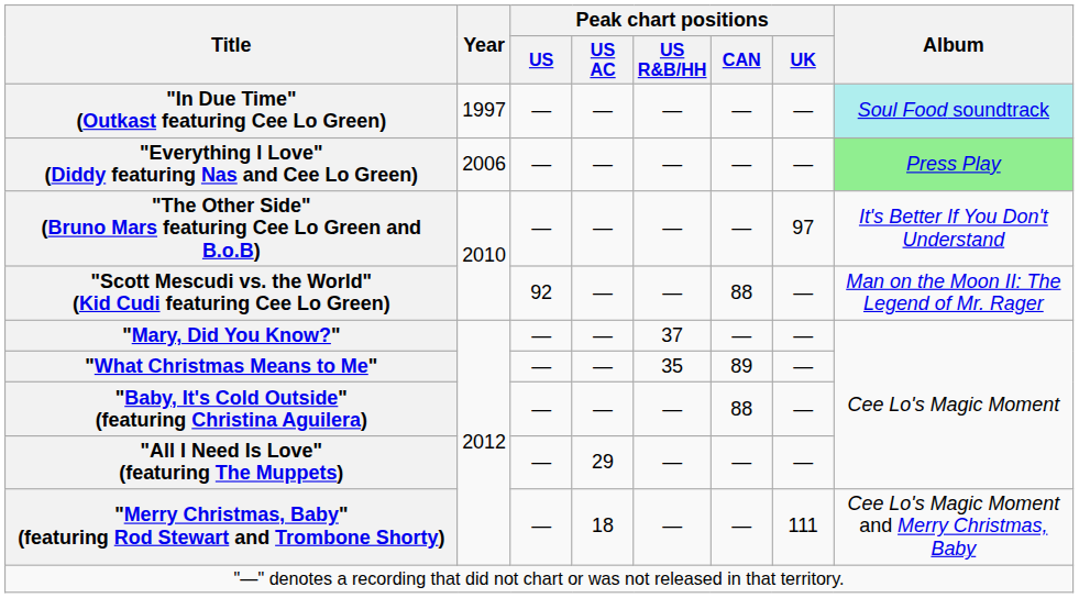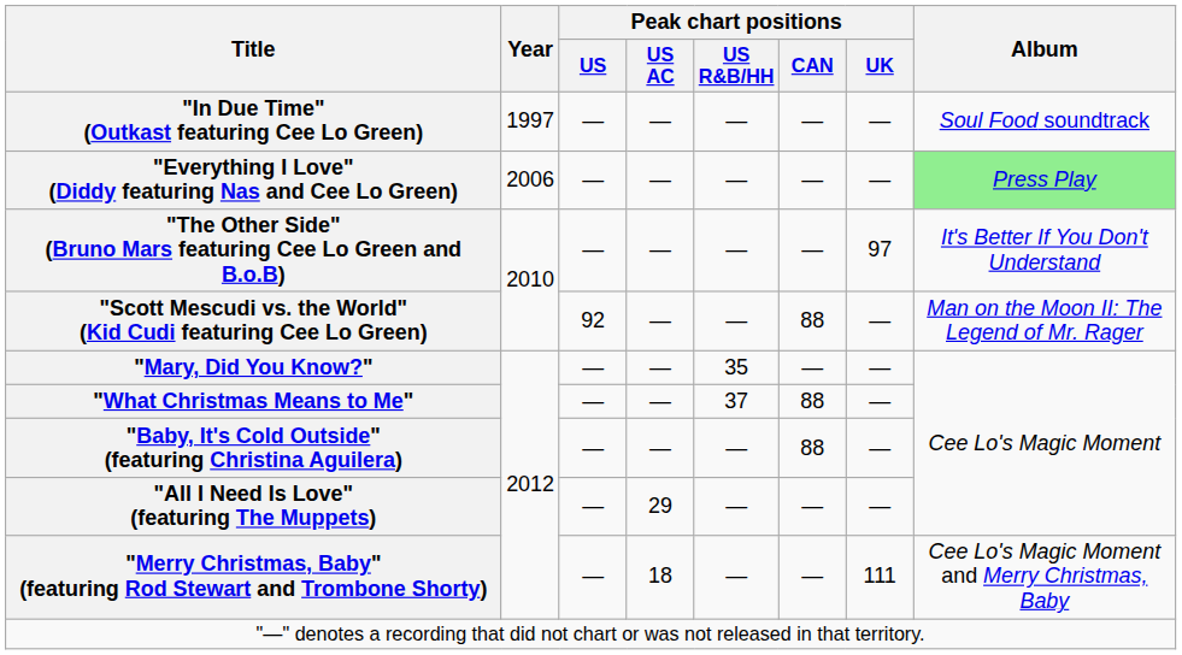"In Due Time" (Outkast featuring Cee Lo Green) | Album: paleturquoise background -> no background
"Mary, Did You Know?" | Peak chart positions / US R&B/HH: 37 -> 35
"What Christmas Means to Me" | Peak chart positions / US R&B/HH: 35 -> 37
"What Christmas Means to Me" | Peak chart positions / CAN: 89 -> 88
